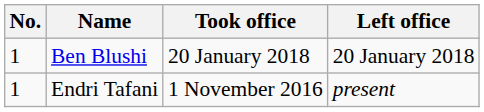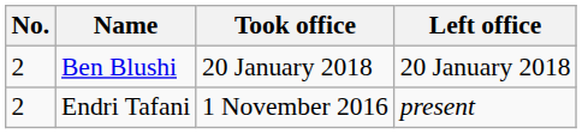Ben Blushi | No.: 1 -> 2
Endri Tafani | No.: 1 -> 2
